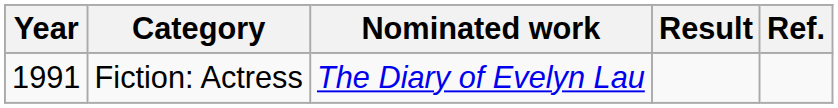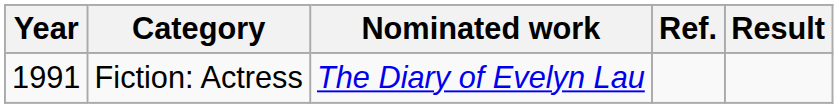columns swapped: Result <-> Ref.
